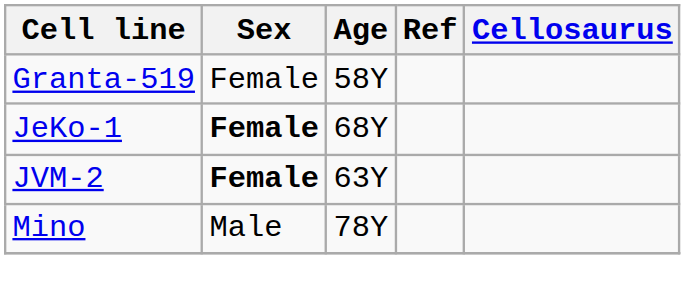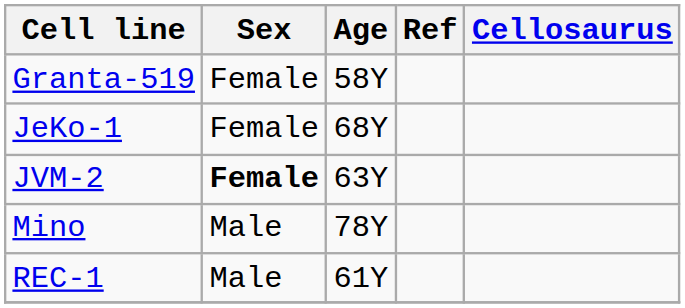JeKo-1 | Sex: bold -> normal
+ row: REC-1 | Male | 61Y
